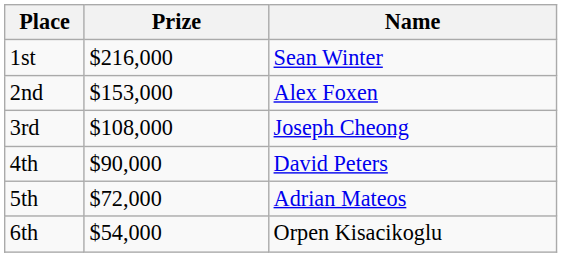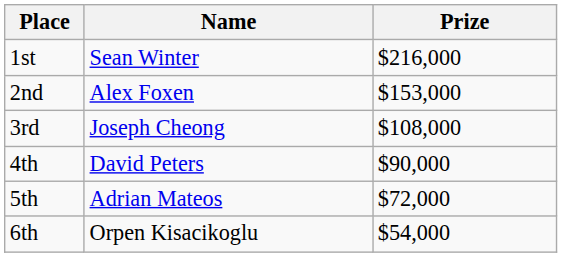columns swapped: Name <-> Prize
